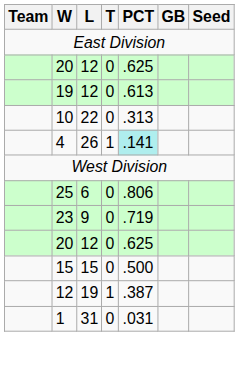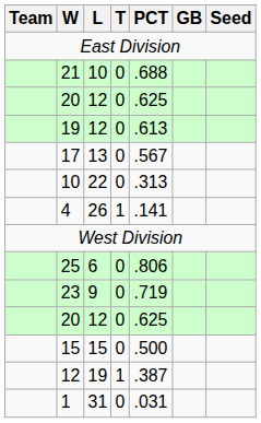+ row: 21 | 10 | 0 | .688
+ row: 17 | 13 | 0 | .567
4 | PCT: paleturquoise background -> no background
